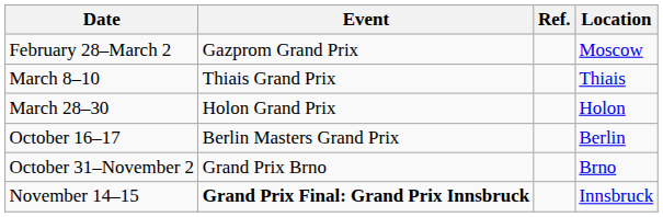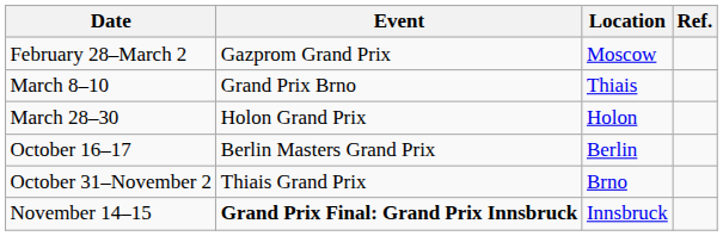columns swapped: Location <-> Ref.
March 8–10 | Event: Thiais Grand Prix -> Grand Prix Brno
October 31–November 2 | Event: Grand Prix Brno -> Thiais Grand Prix
